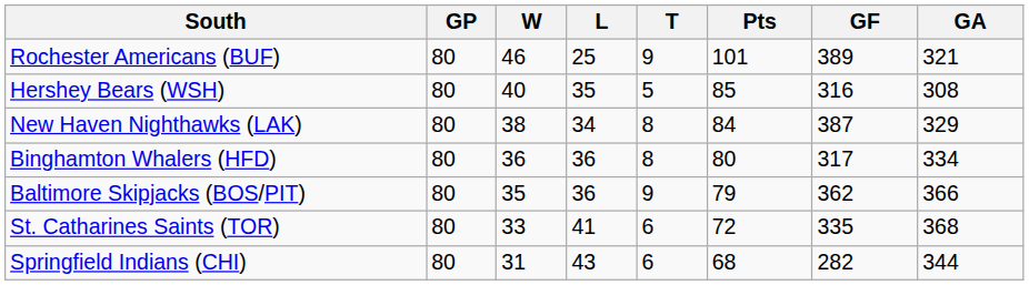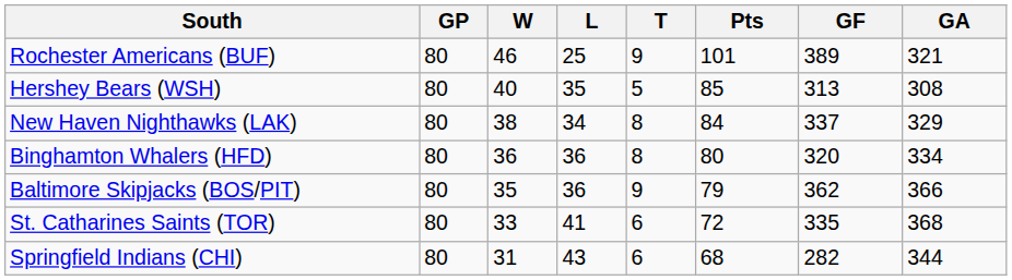Hershey Bears (WSH) | GF: 316 -> 313
New Haven Nighthawks (LAK) | GF: 387 -> 337
Binghamton Whalers (HFD) | GF: 317 -> 320
